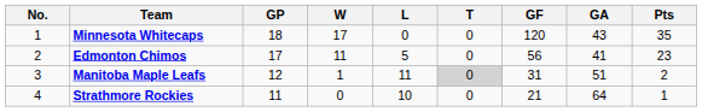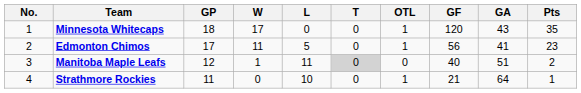+ column: OTL | 1 | 1 | 0 | 1
Manitoba Maple Leafs | GF: 31 -> 40
